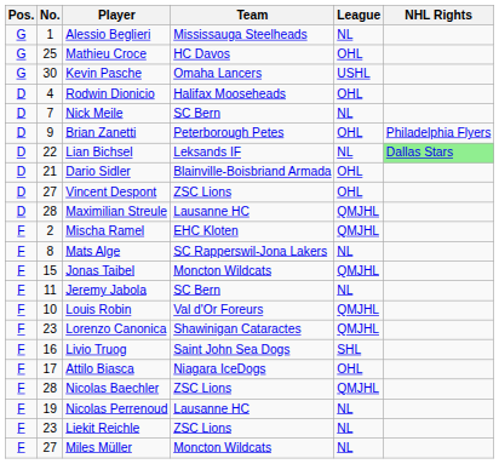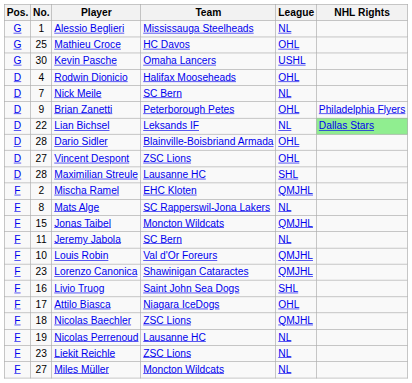Dario Sidler | No.: 21 -> 28
Maximilian Streule | League: QMJHL -> SHL
Nicolas Baechler | No.: 28 -> 18
